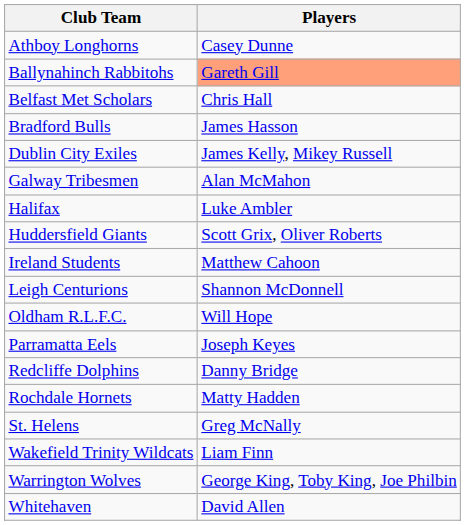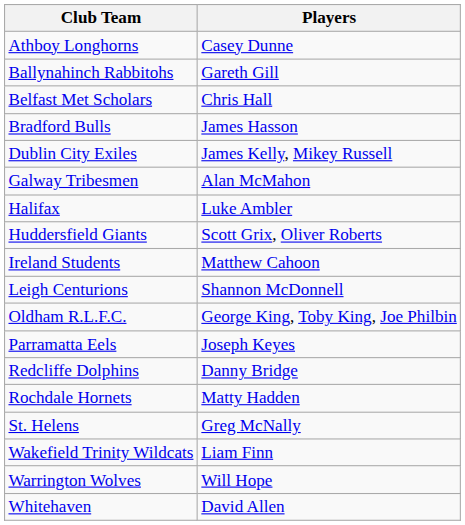Ballynahinch Rabbitohs | Players: lightsalmon background -> no background
Oldham R.L.F.C. | Players: Will Hope -> George King, Toby King, Joe Philbin
Warrington Wolves | Players: George King, Toby King, Joe Philbin -> Will Hope
